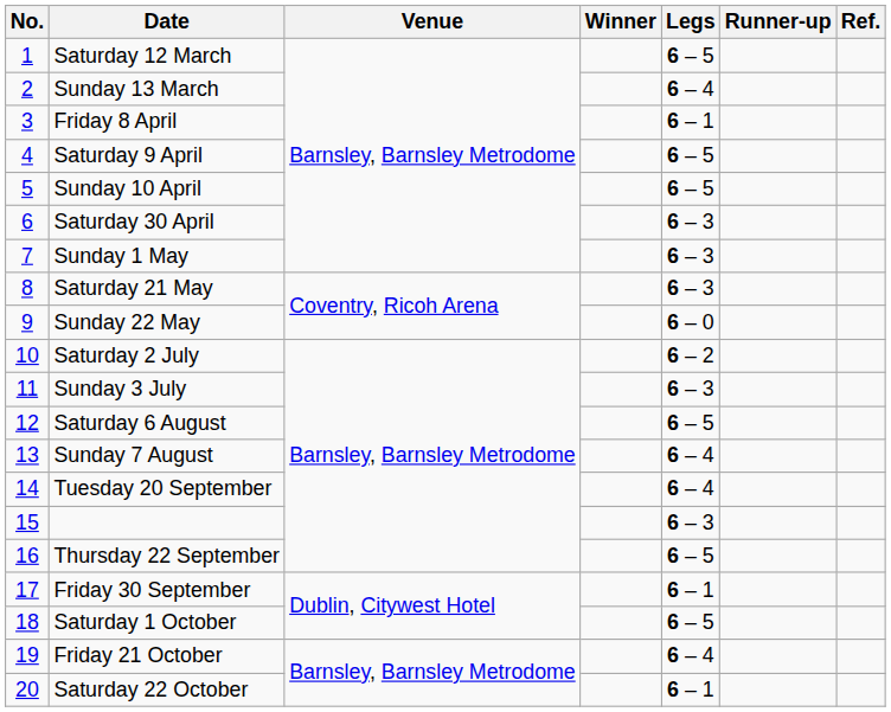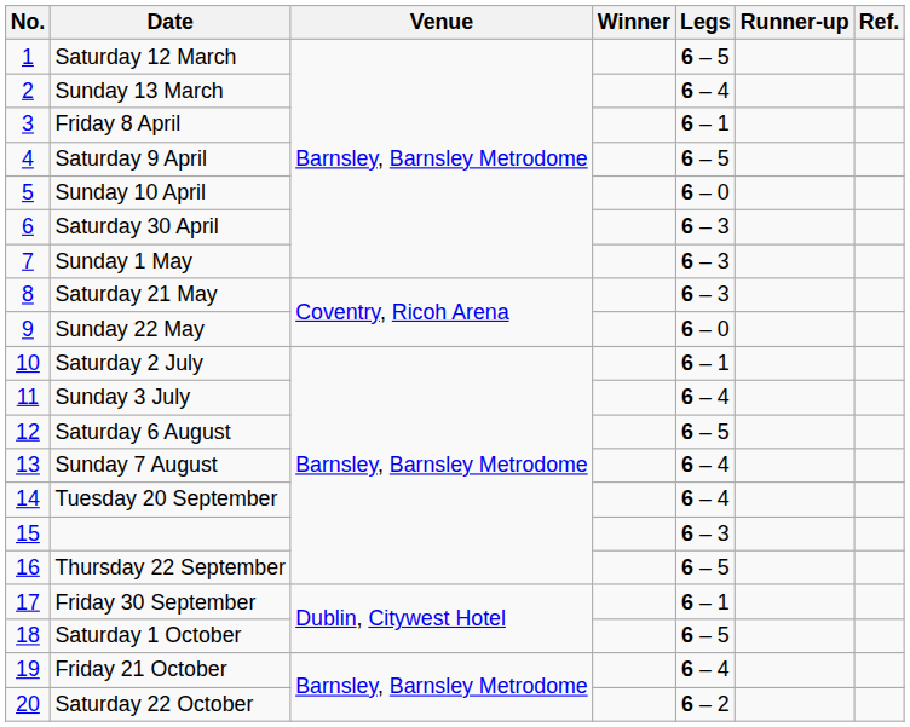Sunday 10 April | Legs: 6 – 5 -> 6 – 0
Saturday 2 July | Legs: 6 – 2 -> 6 – 1
Sunday 3 July | Legs: 6 – 3 -> 6 – 4
Saturday 22 October | Legs: 6 – 1 -> 6 – 2
